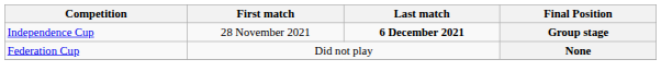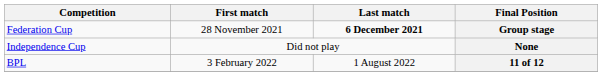Group stage | Competition: Independence Cup -> Federation Cup
None | Competition: Federation Cup -> Independence Cup
+ row: BPL | 3 February 2022 | 1 August 2022 | 11 of 12
